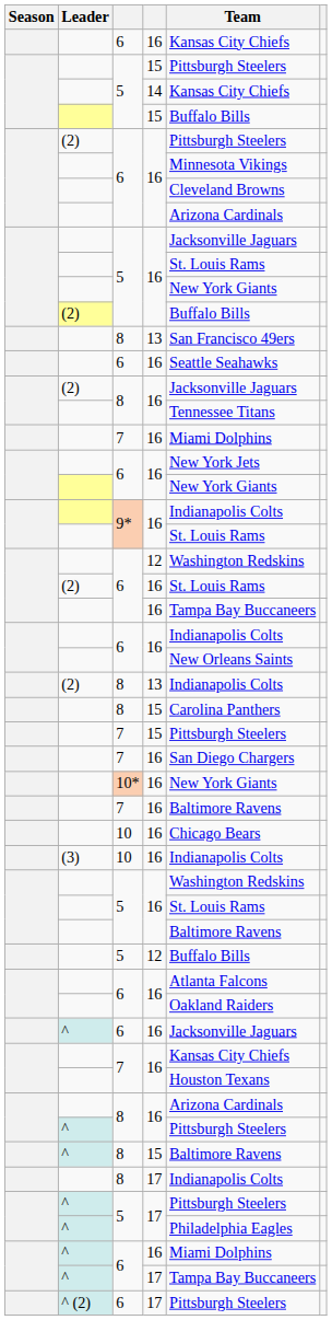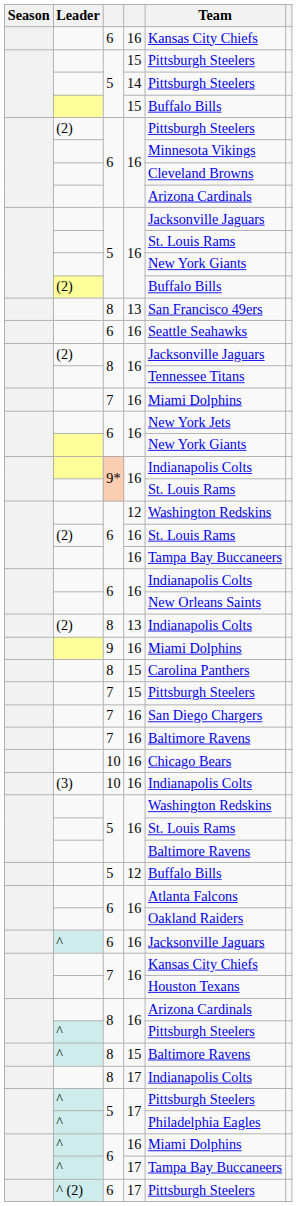5 / 14 | Team: Kansas City Chiefs -> Pittsburgh Steelers
+ row: 9 | 16 | Miami Dolphins
- row: 10* | 16 | New York Giants
